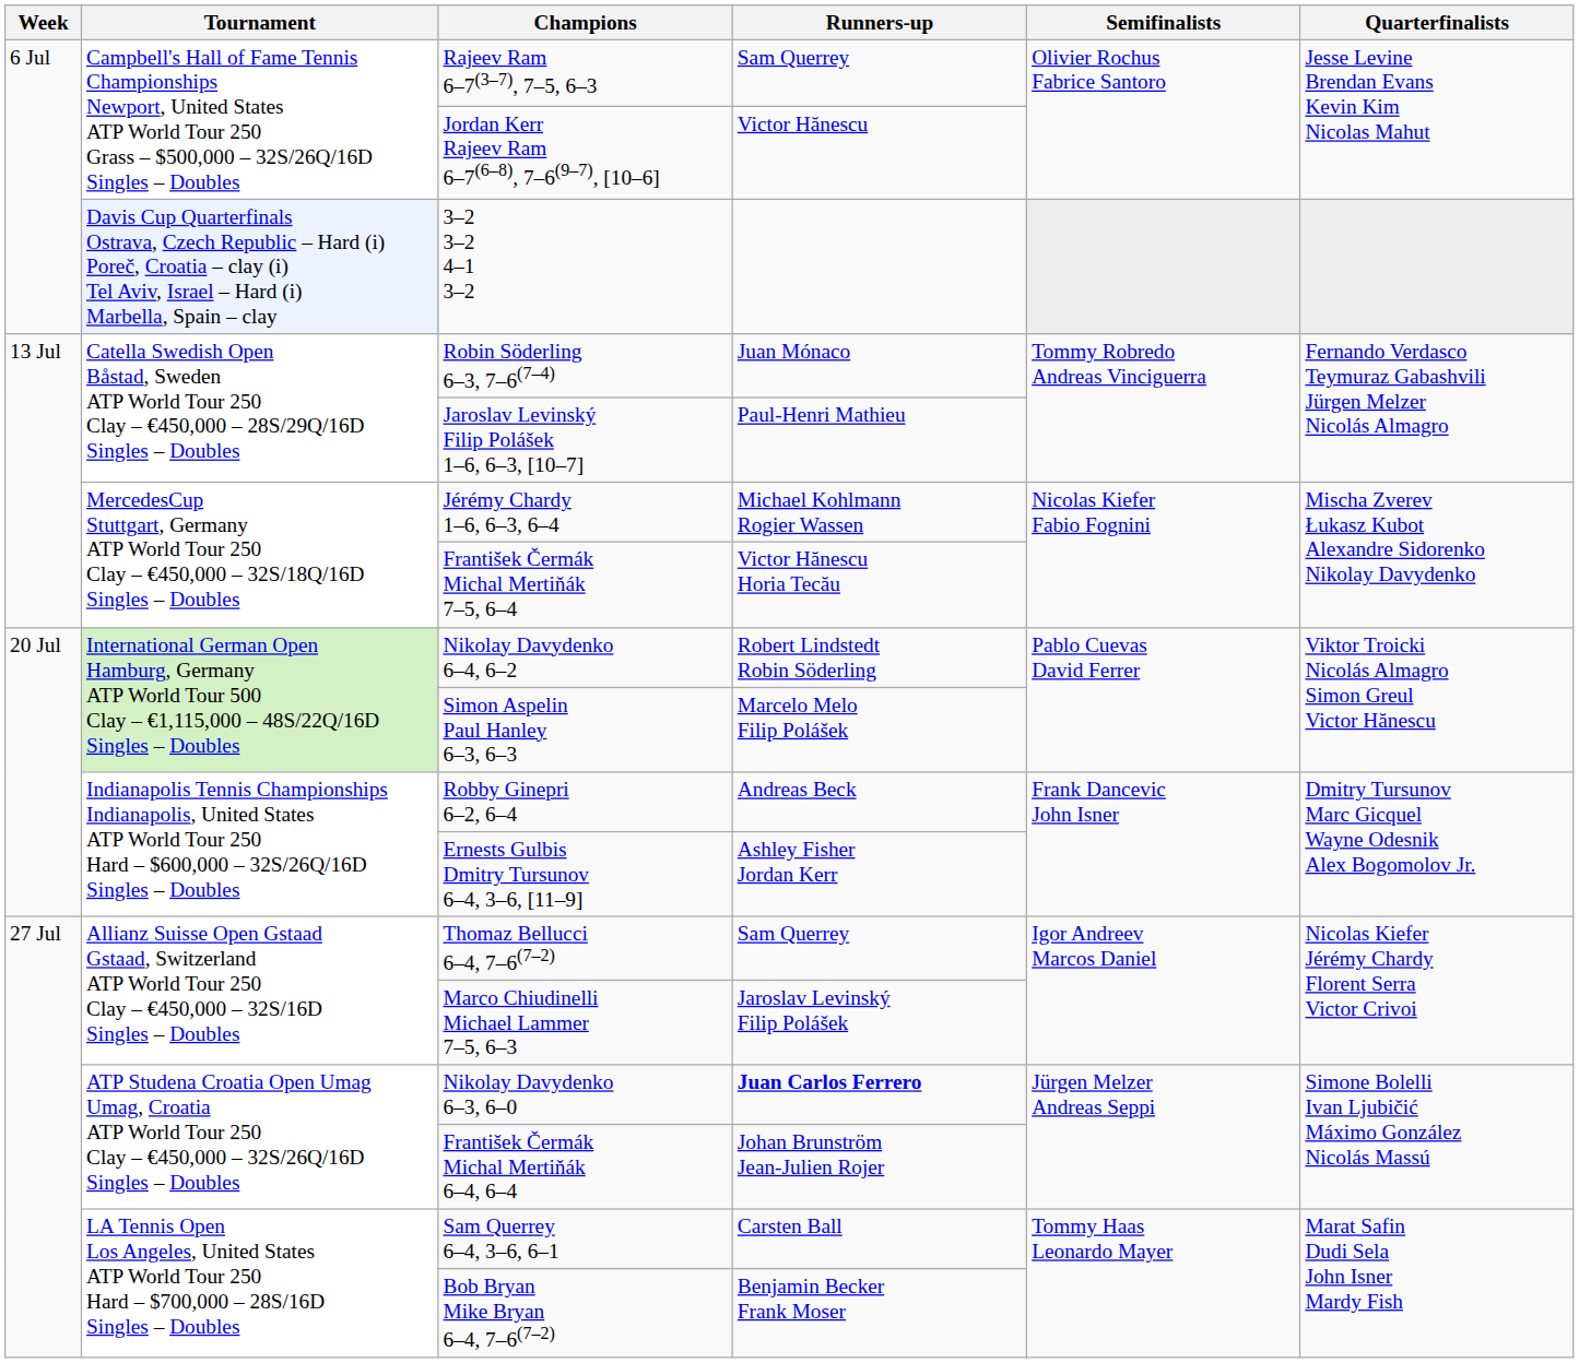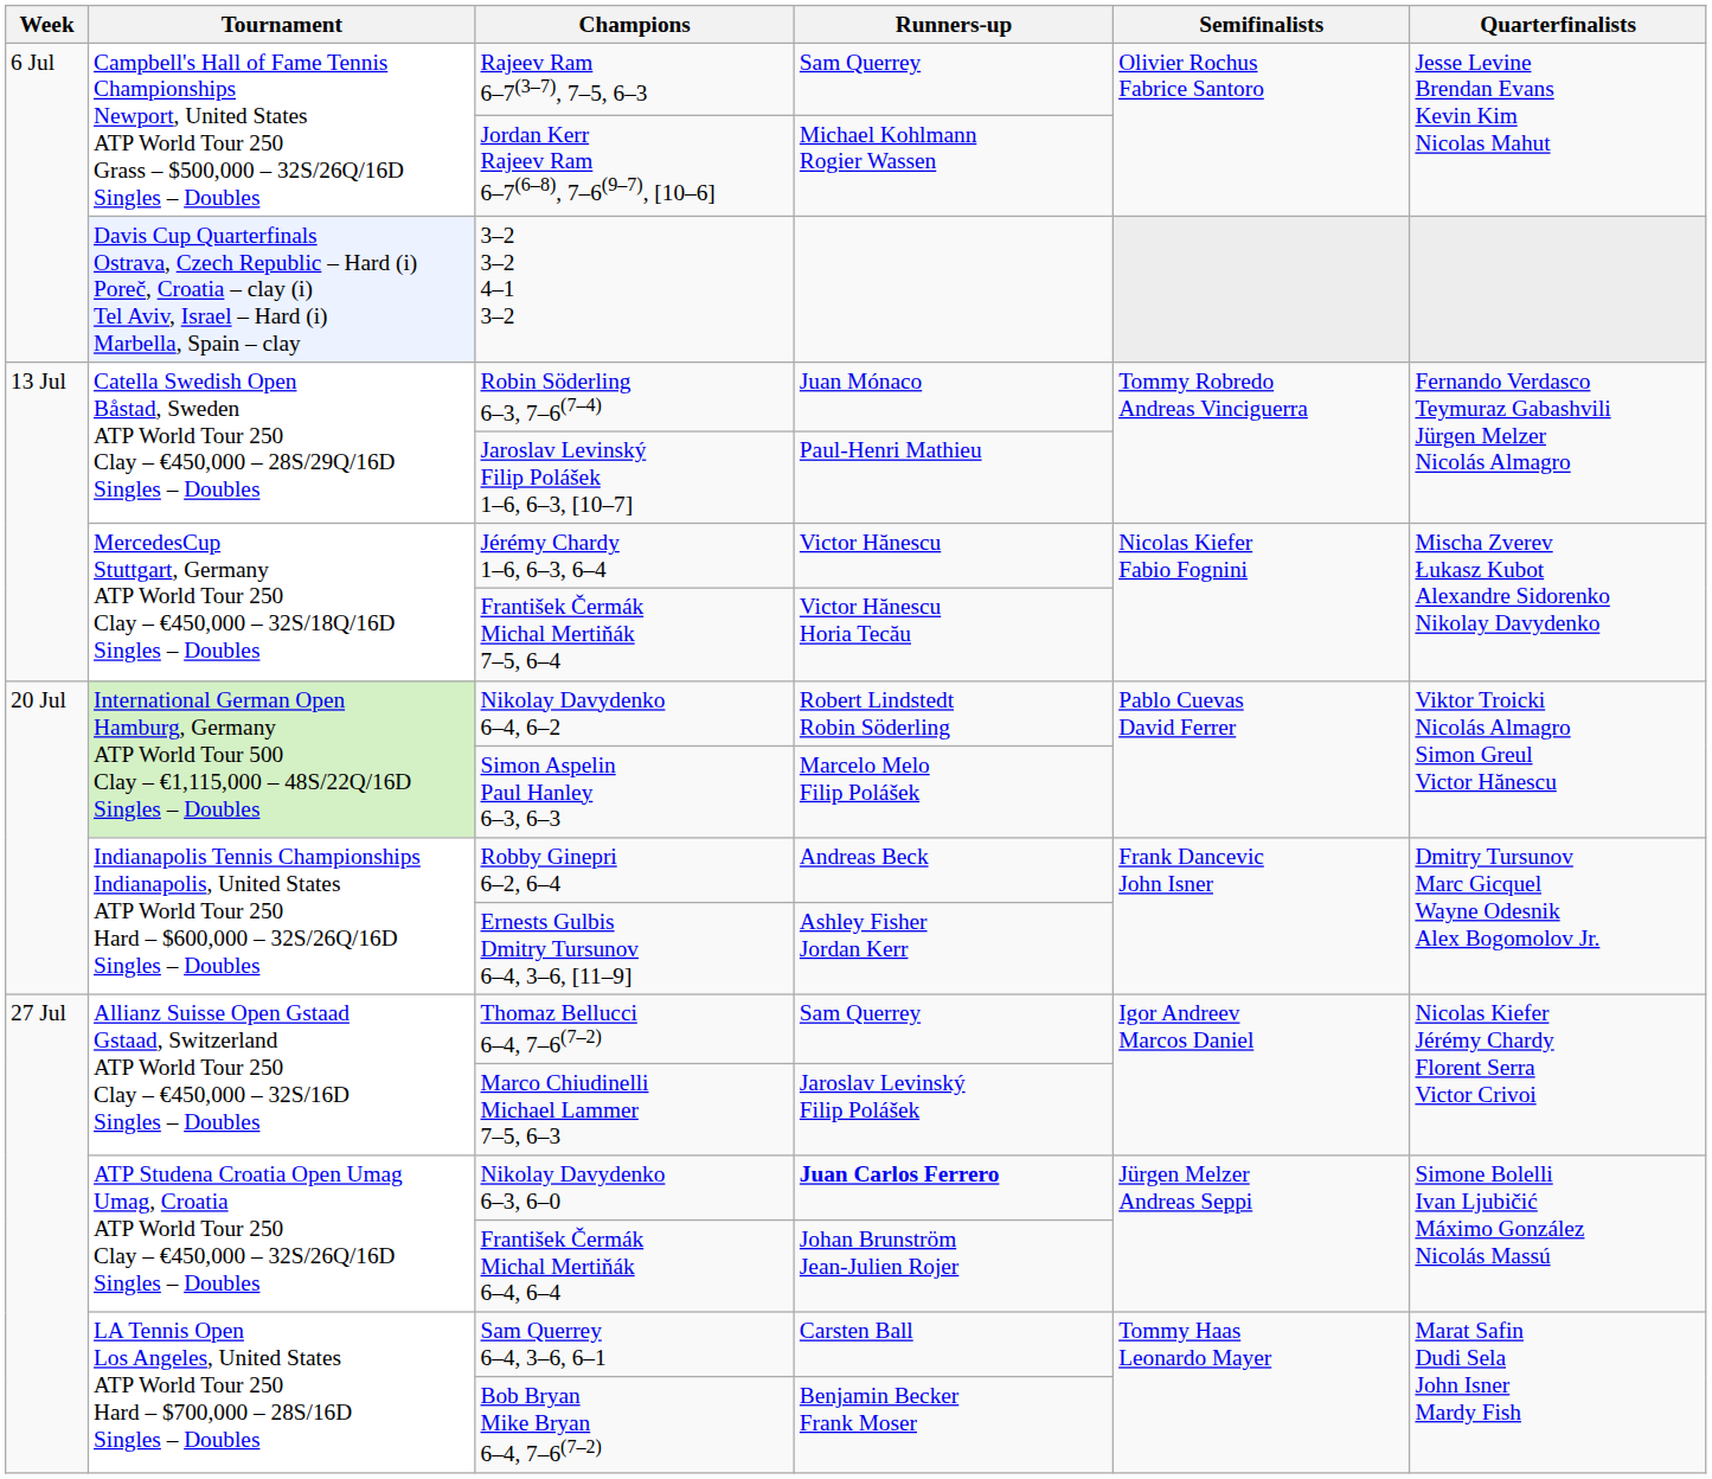Jordan Kerr Rajeev Ram 6–7(6–8), 7–6(9–7), [10–6] | Runners-up: Victor Hănescu -> Michael Kohlmann Rogier Wassen
Jérémy Chardy 1–6, 6–3, 6–4 | Runners-up: Michael Kohlmann Rogier Wassen -> Victor Hănescu
